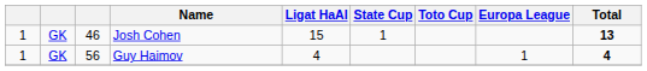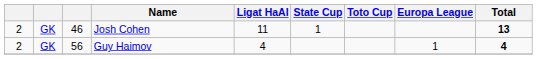Josh Cohen | column 1: 1 -> 2
Josh Cohen | Ligat HaAl: 15 -> 11
Guy Haimov | column 1: 1 -> 2
